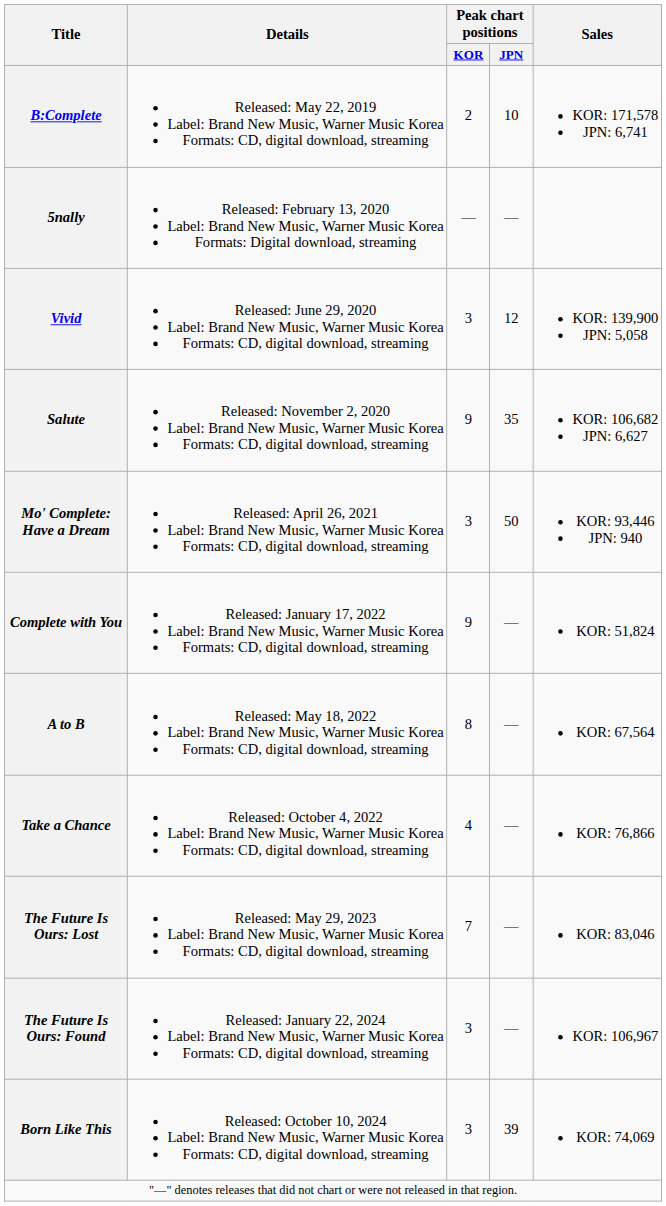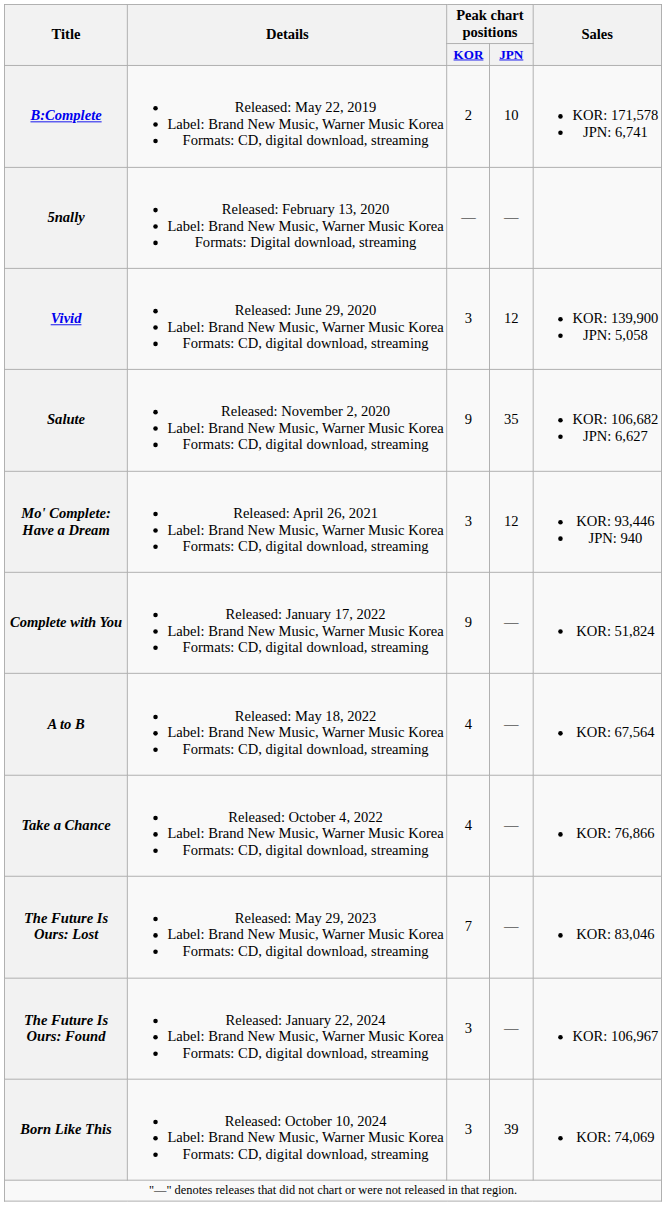Mo' Complete: Have a Dream | Peak chart positions / JPN: 50 -> 12
A to B | Peak chart positions / KOR: 8 -> 4
